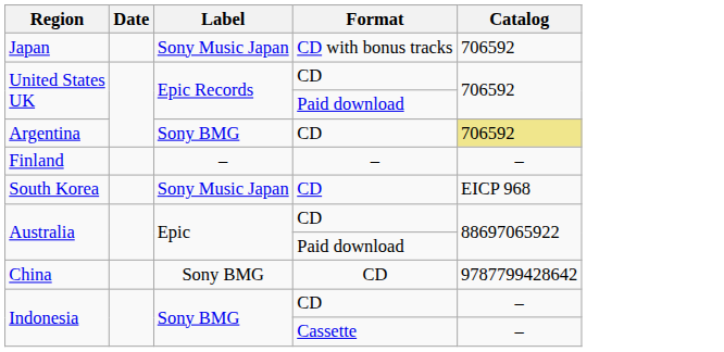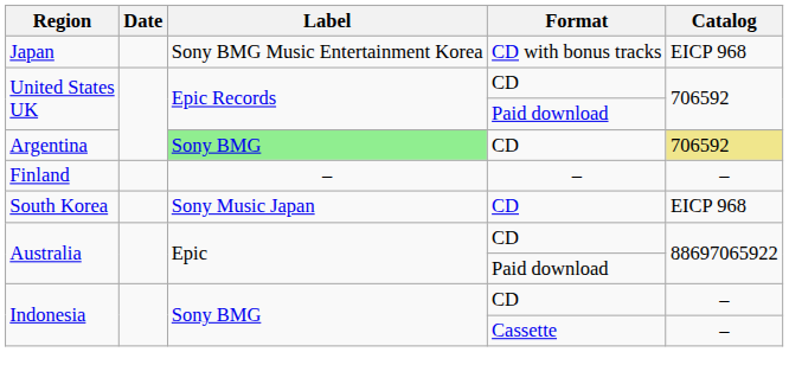Japan | Label: Sony Music Japan -> Sony BMG Music Entertainment Korea
Japan | Catalog: 706592 -> EICP 968
Argentina | Label: no background -> lightgreen background
- row: China | Sony BMG | CD | 9787799428642
